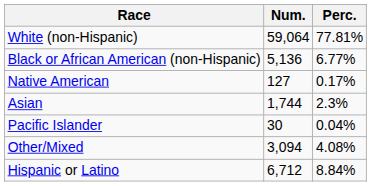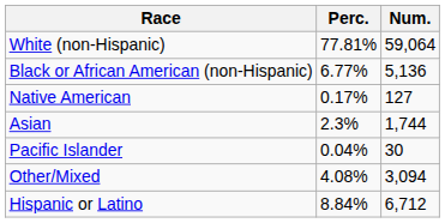columns swapped: Num. <-> Perc.
